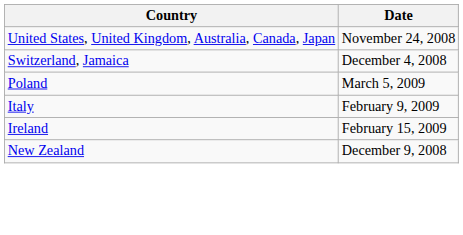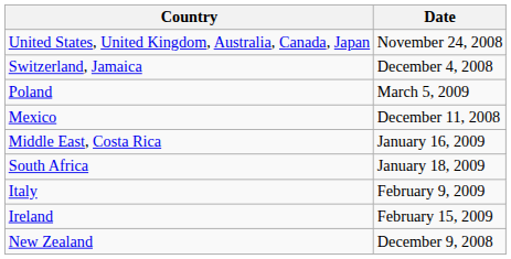+ row: Mexico | December 11, 2008
+ row: Middle East, Costa Rica | January 16, 2009
+ row: South Africa | January 18, 2009
